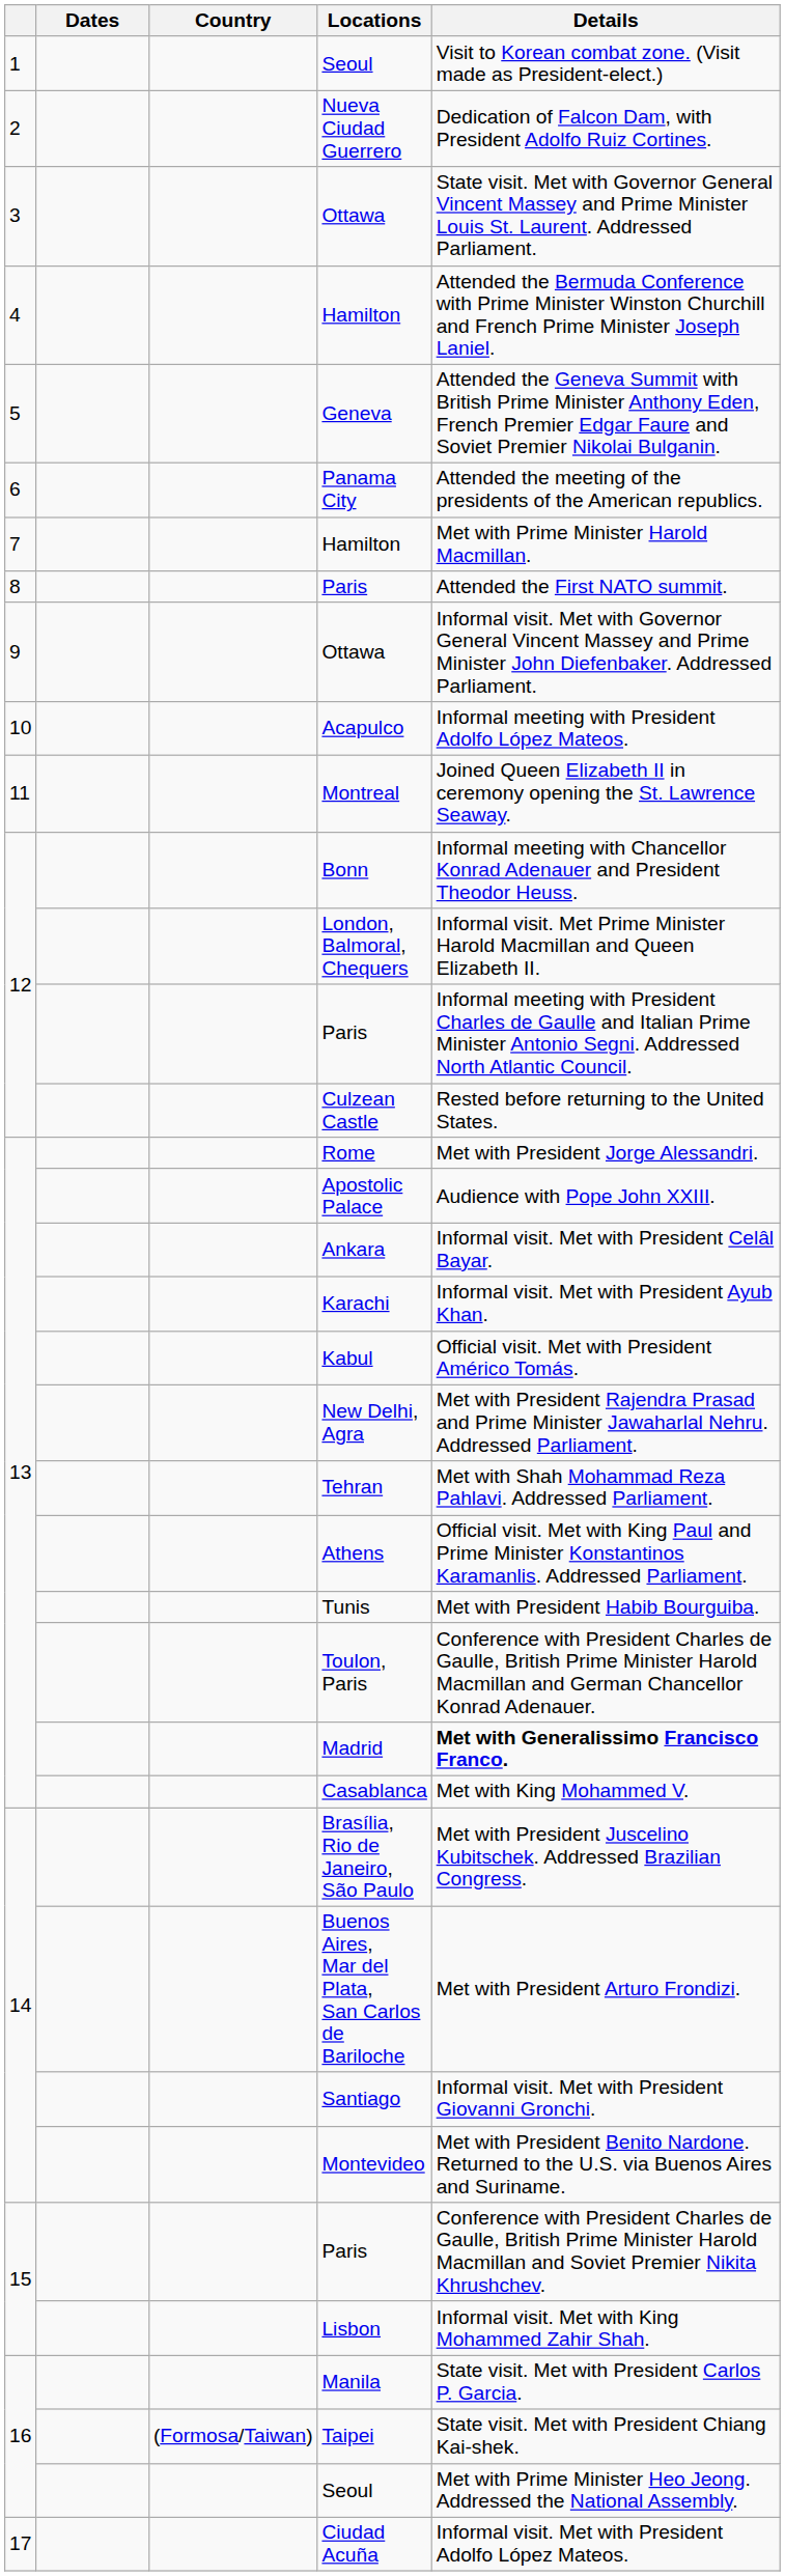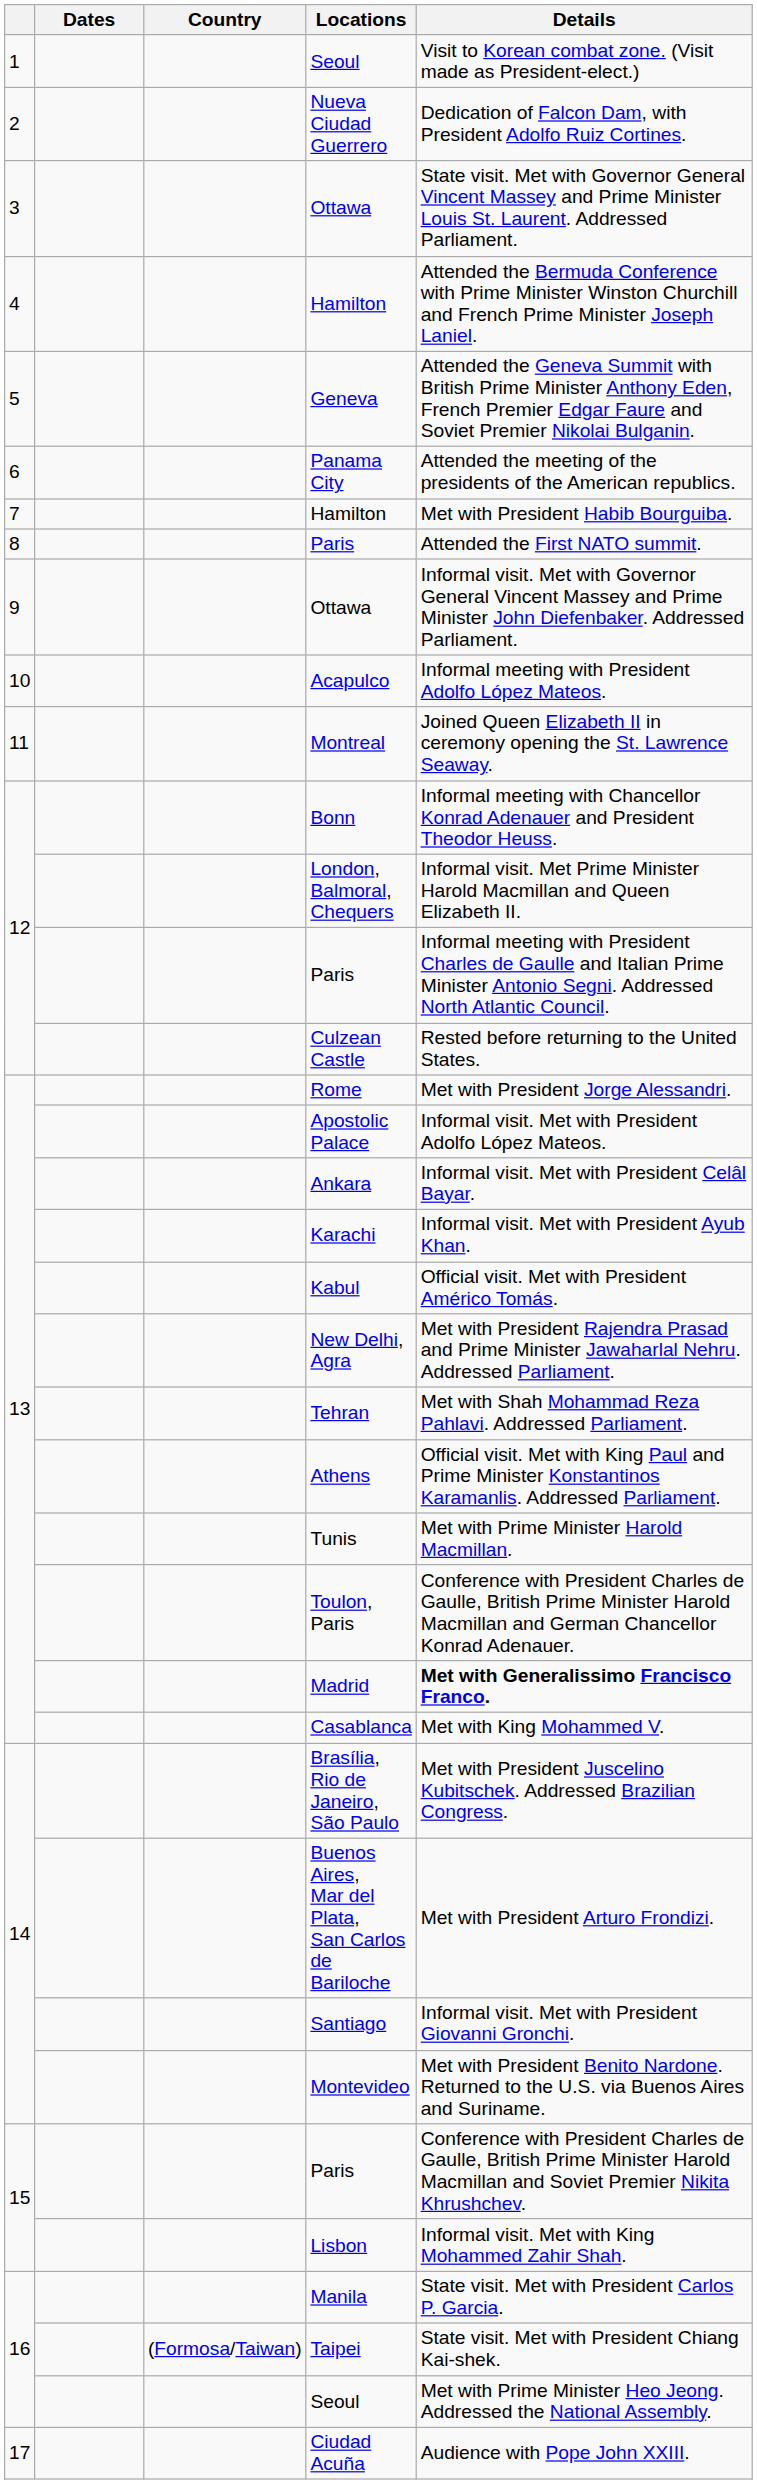7 / Hamilton | Details: Met with Prime Minister Harold Macmillan. -> Met with President Habib Bourguiba.
Apostolic Palace | Details: Audience with Pope John XXIII. -> Informal visit. Met with President Adolfo López Mateos.
Tunis | Details: Met with President Habib Bourguiba. -> Met with Prime Minister Harold Macmillan.
Ciudad Acuña | Details: Informal visit. Met with President Adolfo López Mateos. -> Audience with Pope John XXIII.
